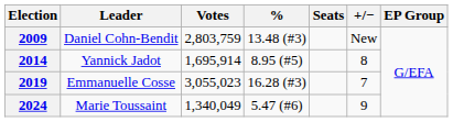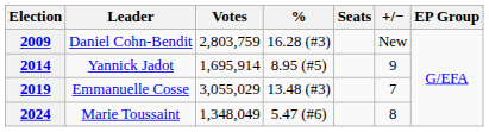2009 | %: 13.48 (#3) -> 16.28 (#3)
2014 | +/−: 8 -> 9
2019 | Votes: 3,055,023 -> 3,055,029
2019 | %: 16.28 (#3) -> 13.48 (#3)
2024 | Votes: 1,340,049 -> 1,348,049
2024 | +/−: 9 -> 8
